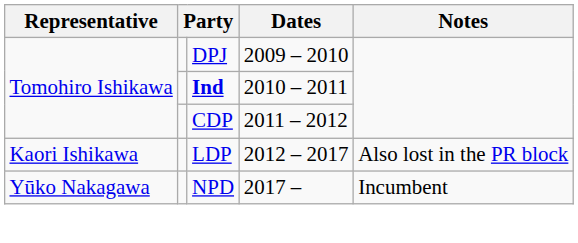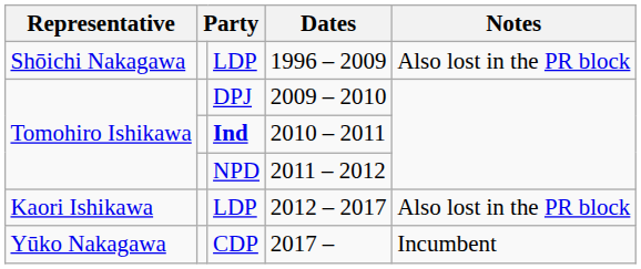+ row: Shōichi Nakagawa | LDP | 1996 – 2009 | Also lost in the PR block
2011 – 2012 | column 3: CDP -> NPD
2017 – | column 3: NPD -> CDP
